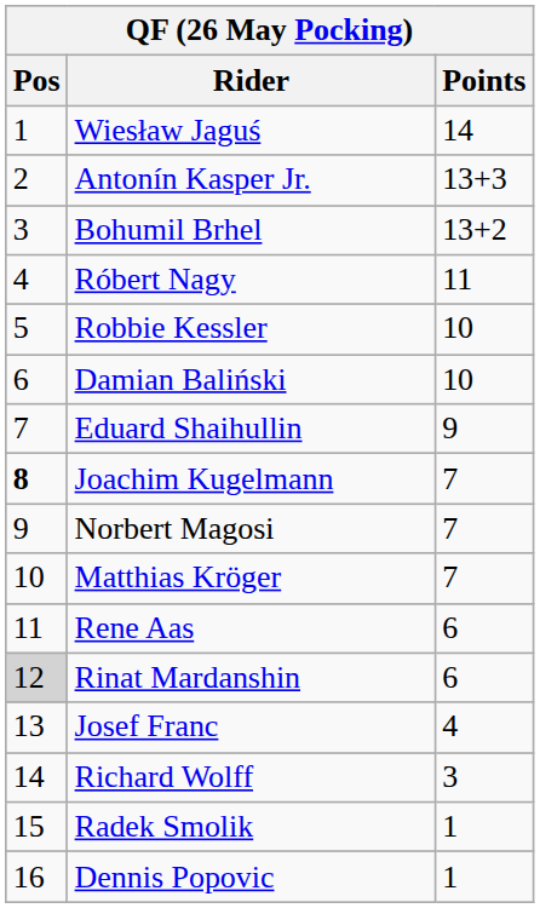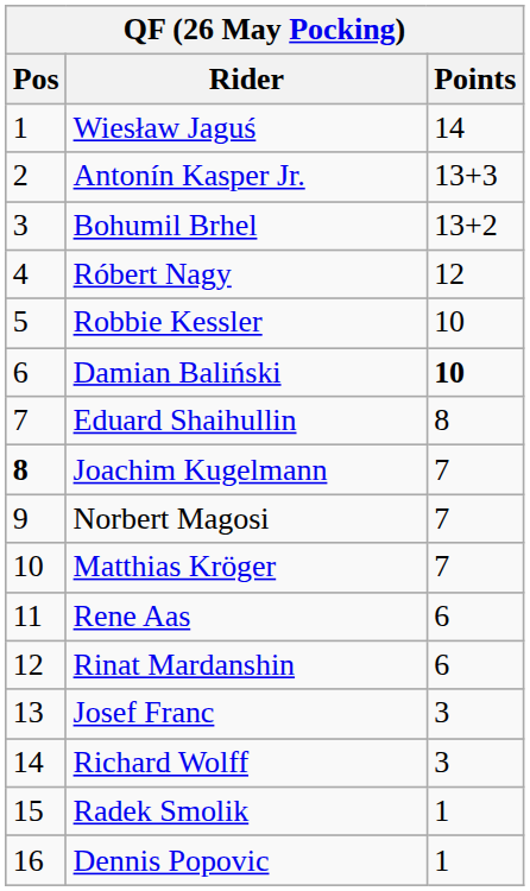Róbert Nagy | Points: 11 -> 12
Damian Baliński | Points: normal -> bold
Eduard Shaihullin | Points: 9 -> 8
Rinat Mardanshin | Pos: lightgrey background -> no background
Josef Franc | Points: 4 -> 3
